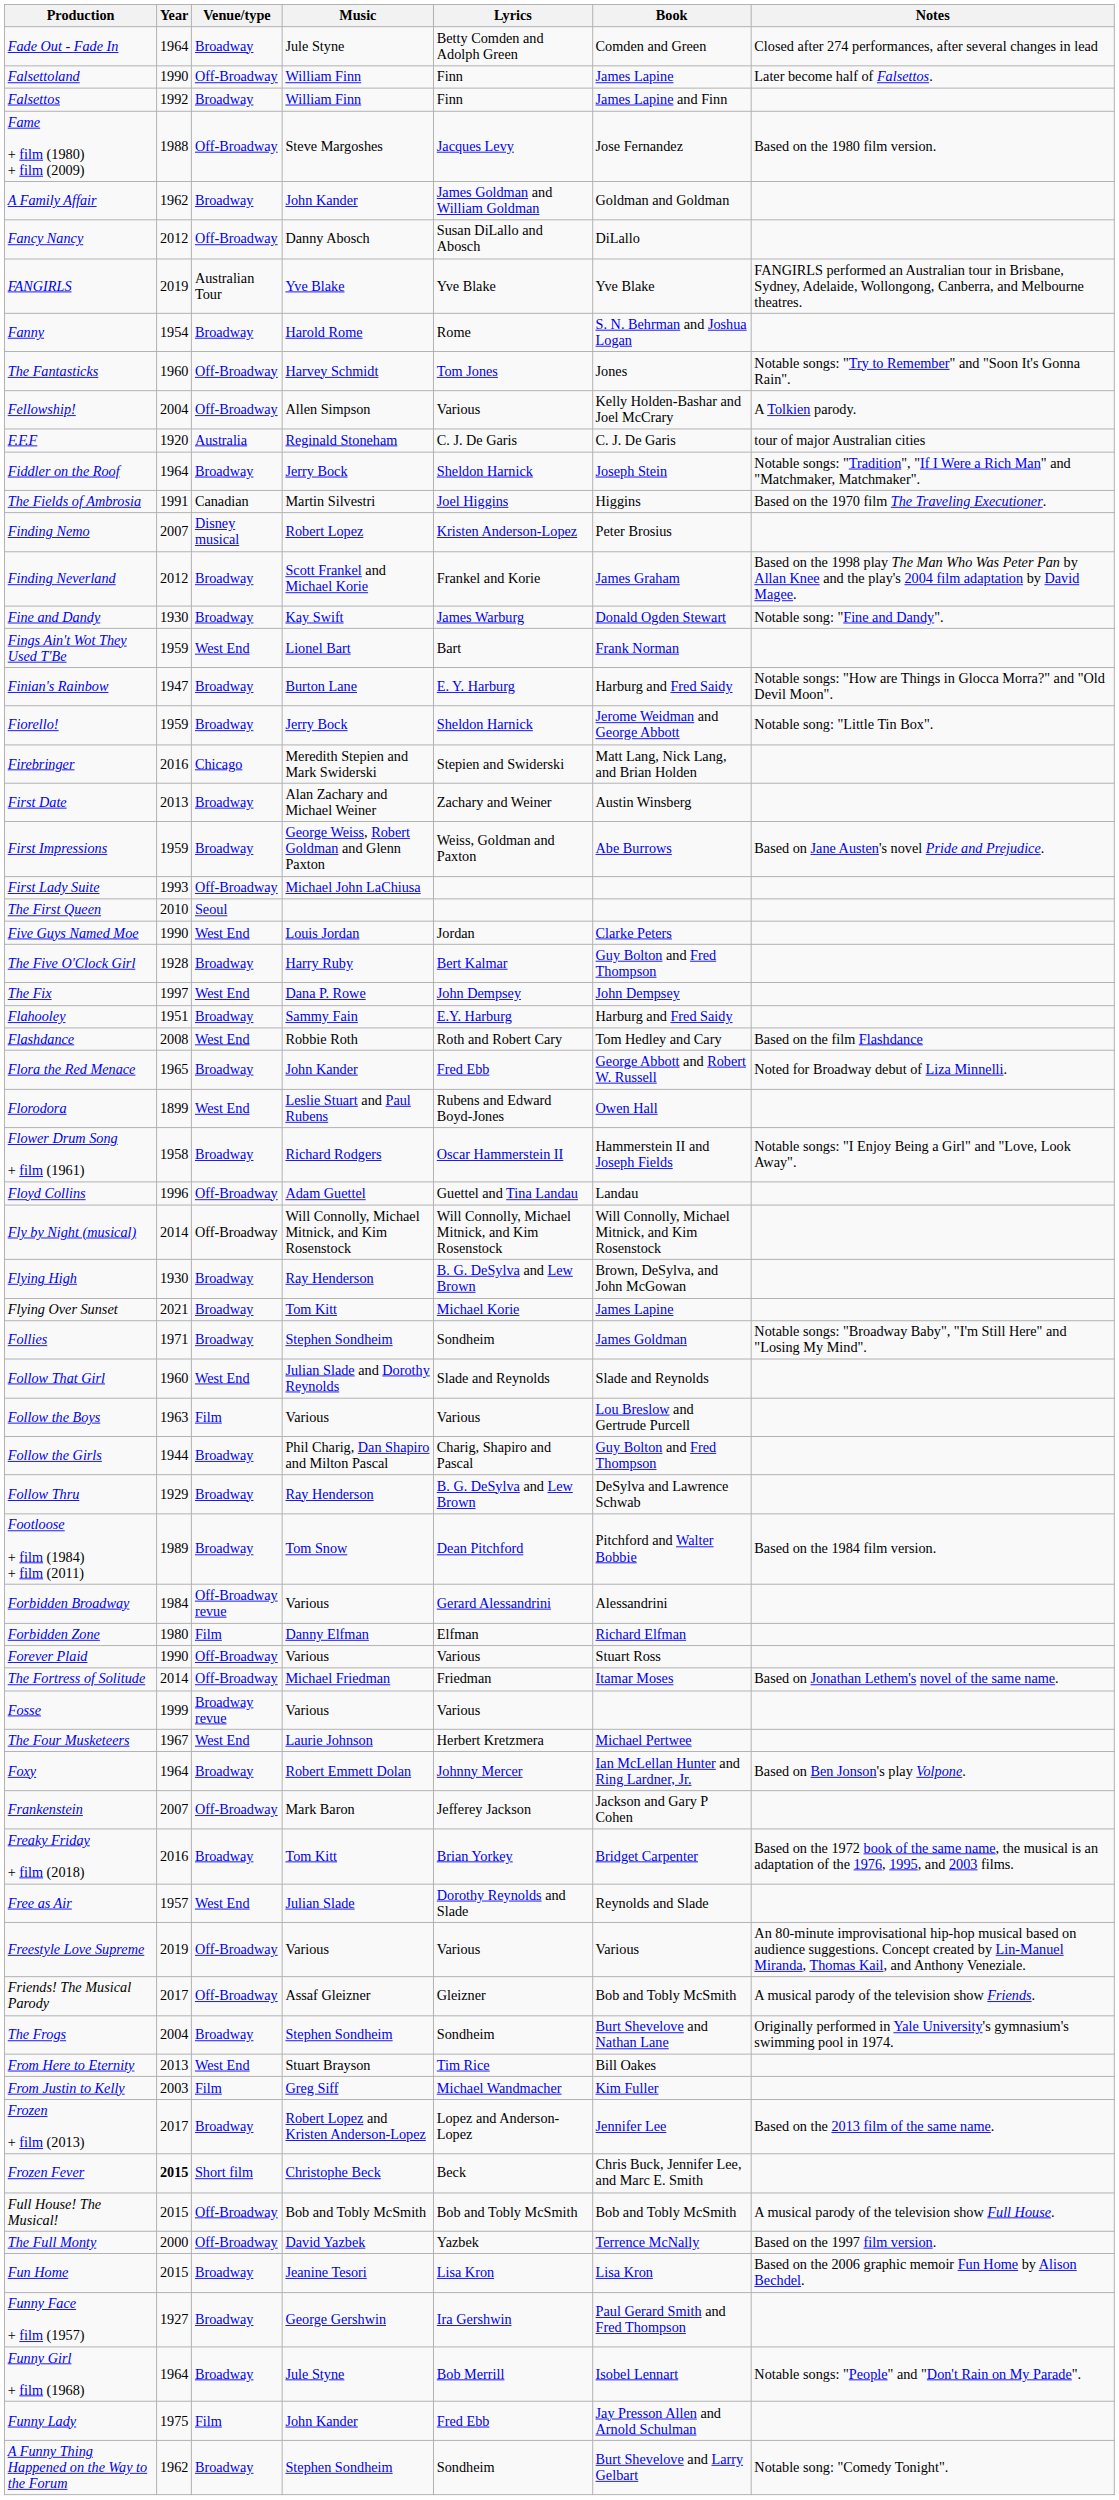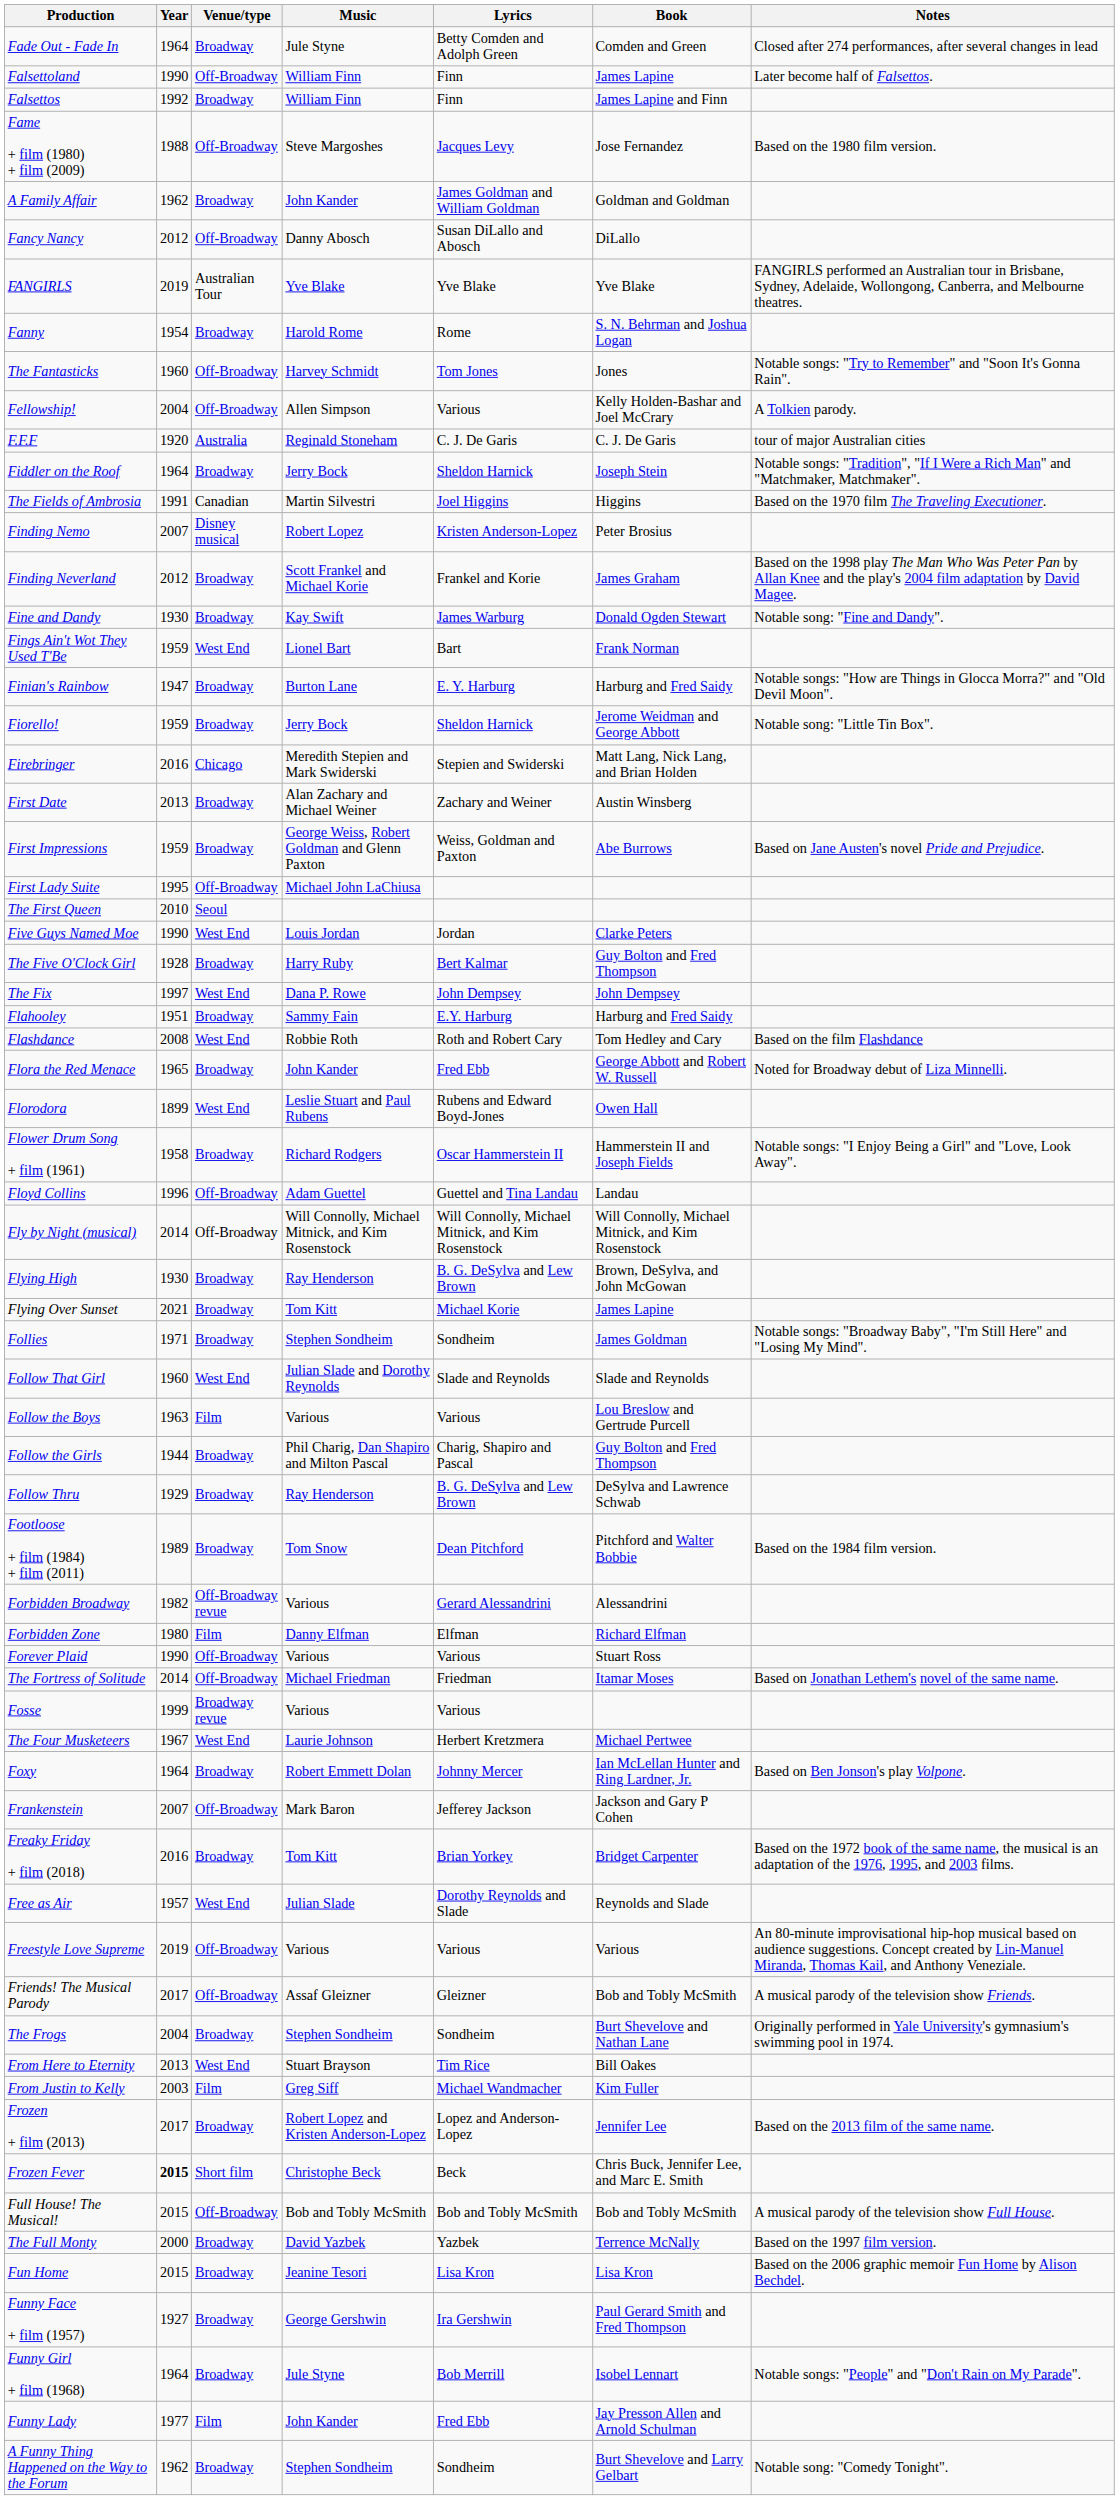First Lady Suite | Year: 1993 -> 1995
Forbidden Broadway | Year: 1984 -> 1982
The Full Monty | Venue/type: Off-Broadway -> Broadway
Funny Lady | Year: 1975 -> 1977
